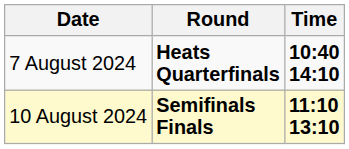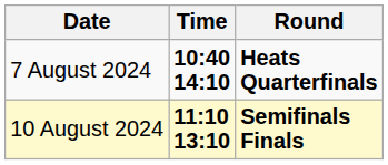columns swapped: Time <-> Round
